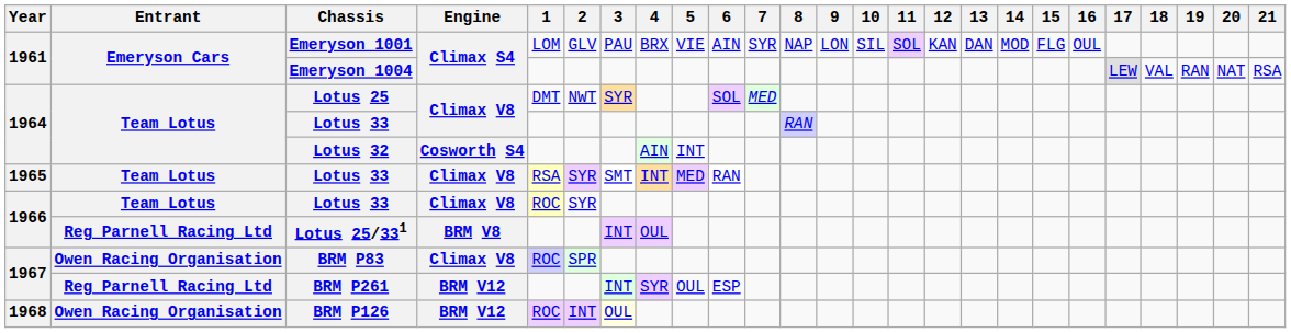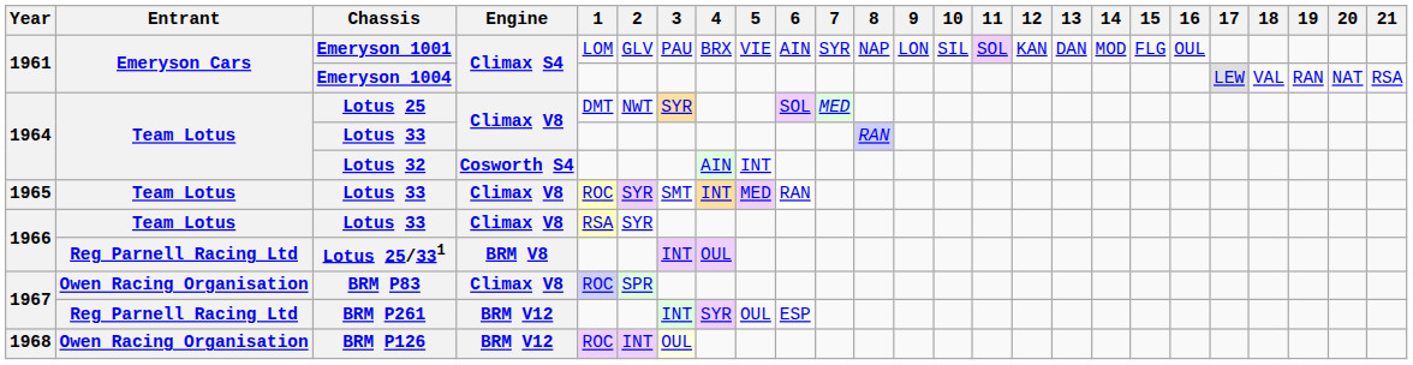1965 / Lotus 33 | 1: RSA -> ROC
1966 / Lotus 33 | 1: ROC -> RSA
